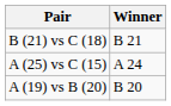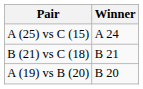rows swapped: A (25) vs C (15) <-> B (21) vs C (18)
